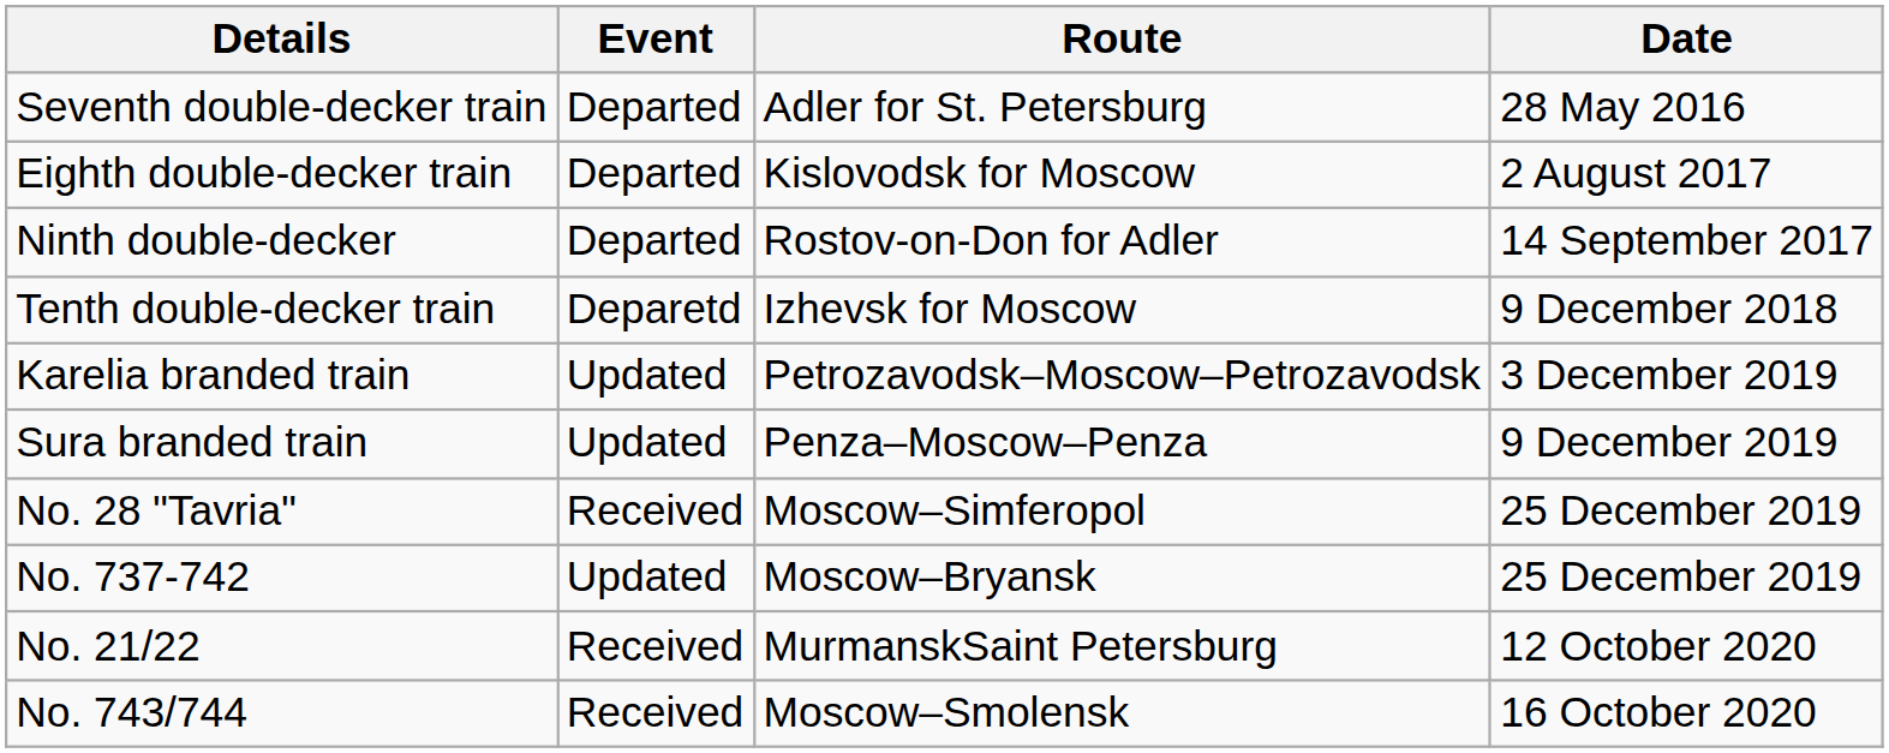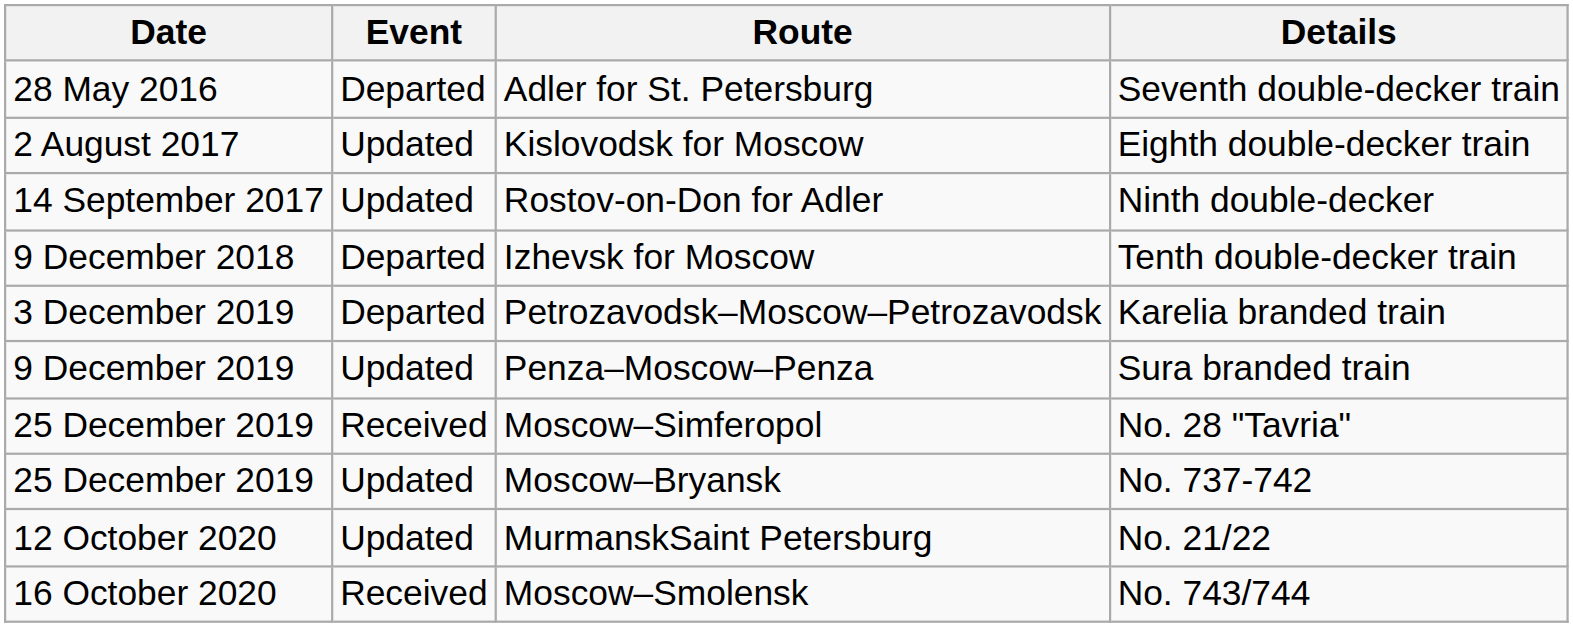columns swapped: Date <-> Details
Kislovodsk for Moscow | Event: Departed -> Updated
Rostov-on-Don for Adler | Event: Departed -> Updated
Izhevsk for Moscow | Event: Deparetd -> Departed
Petrozavodsk–Moscow–Petrozavodsk | Event: Updated -> Departed
MurmanskSaint Petersburg | Event: Received -> Updated
